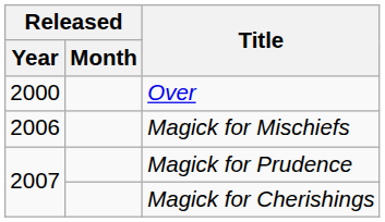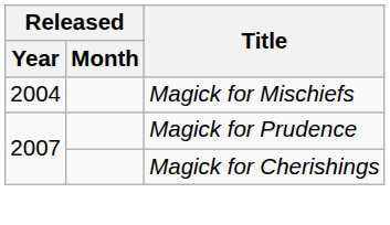- row: 2000 | Over
Magick for Mischiefs | Released / Year: 2006 -> 2004
